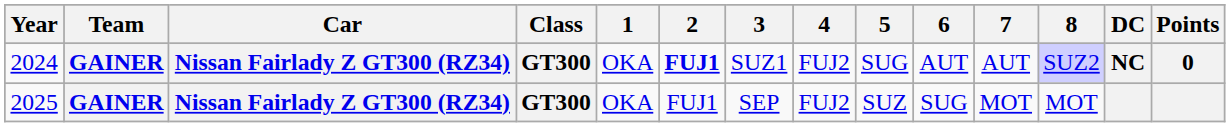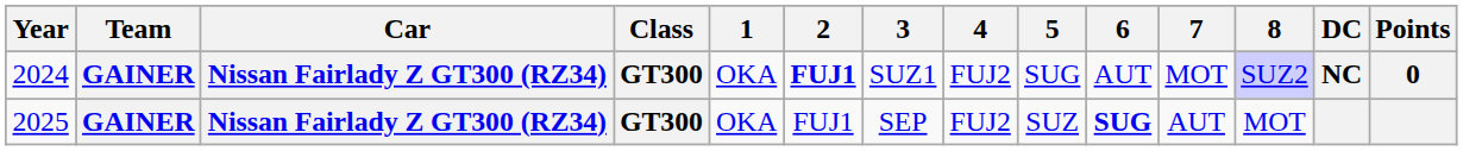2024 | 7: AUT -> MOT
2025 | 6: normal -> bold
2025 | 7: MOT -> AUT
